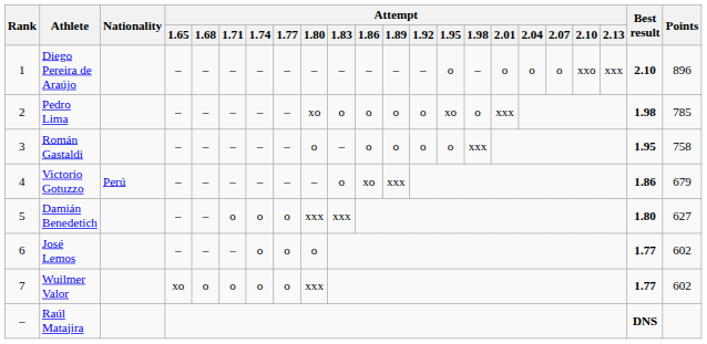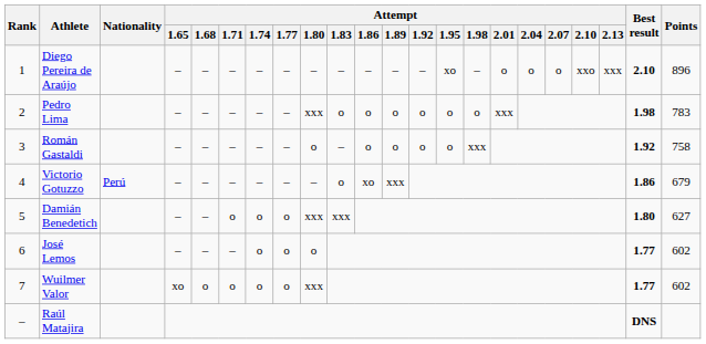Diego Pereira de Araújo | Attempt / 1.95: o -> xo
Pedro Lima | Attempt / 1.80: xo -> xxx
Pedro Lima | Attempt / 1.95: xo -> o
Pedro Lima | Points: 785 -> 783
Román Gastaldi | Best result: 1.95 -> 1.92
